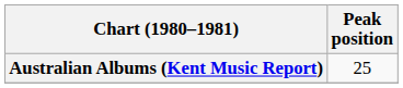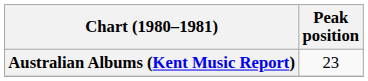Australian Albums (Kent Music Report) | Peak position: 25 -> 23
